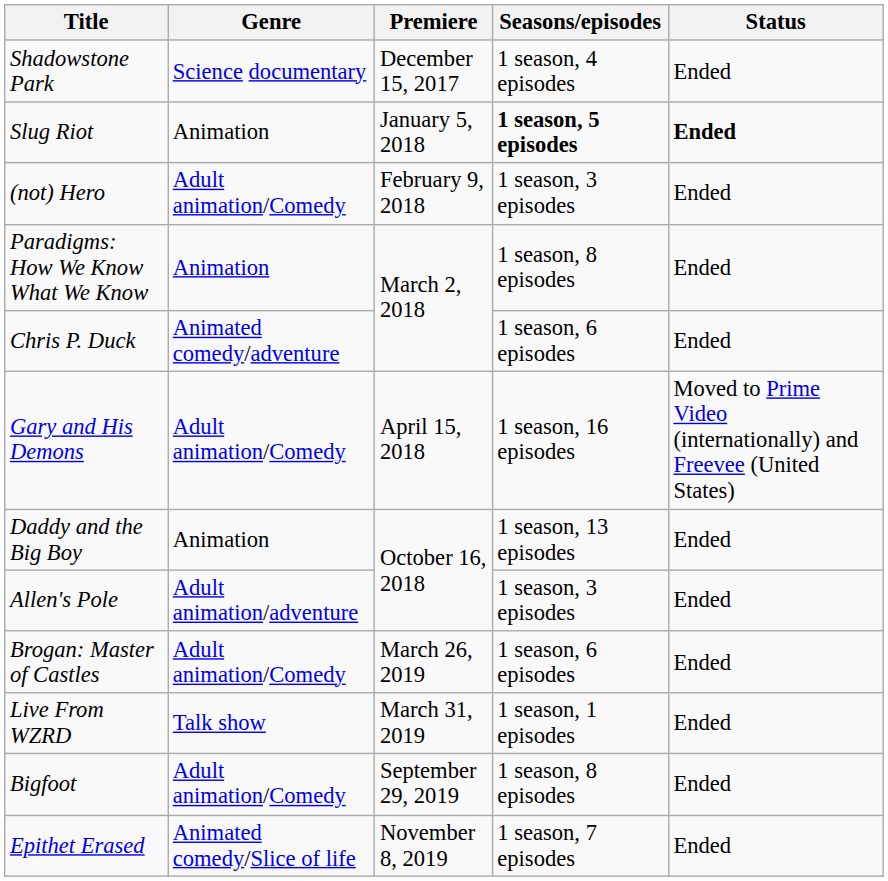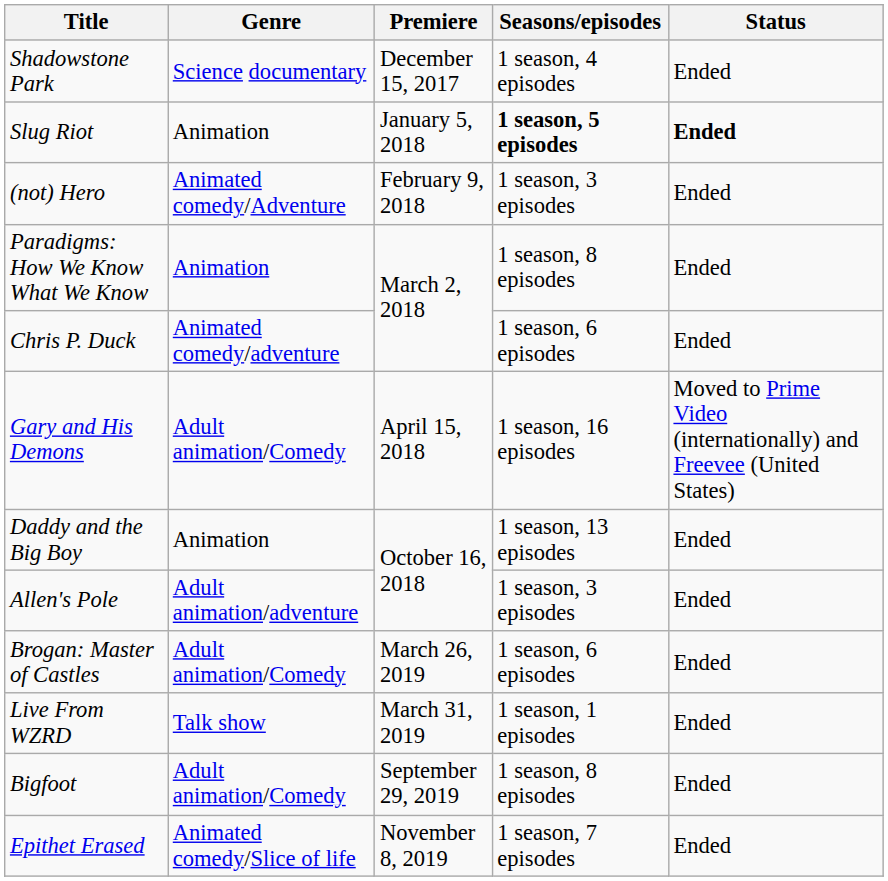(not) Hero | Genre: Adult animation/Comedy -> Animated comedy/Adventure
